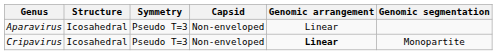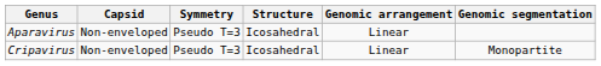columns swapped: Structure <-> Capsid
Cripavirus | Genomic arrangement: bold -> normal
